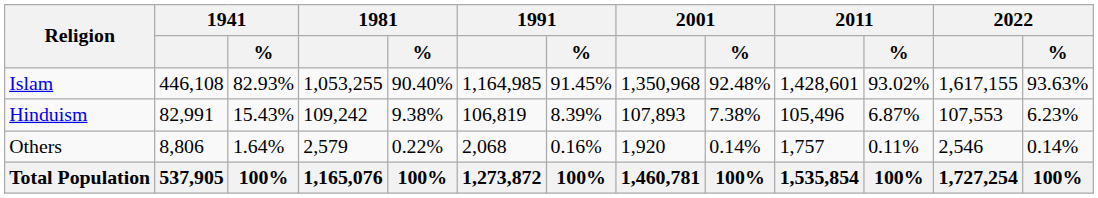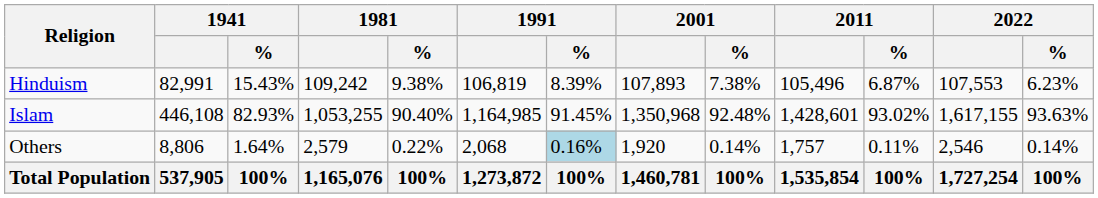rows swapped: Islam <-> Hinduism
Others | 1991 / %: no background -> lightblue background
